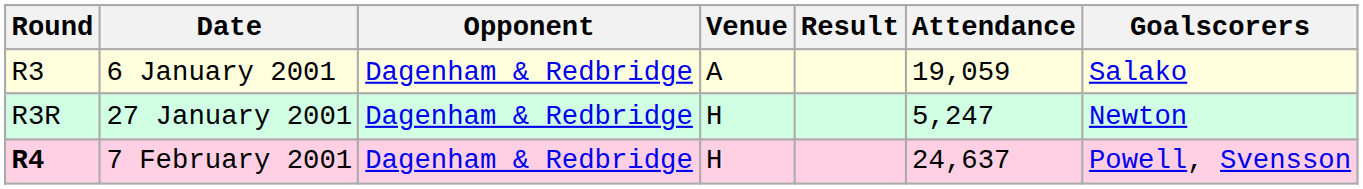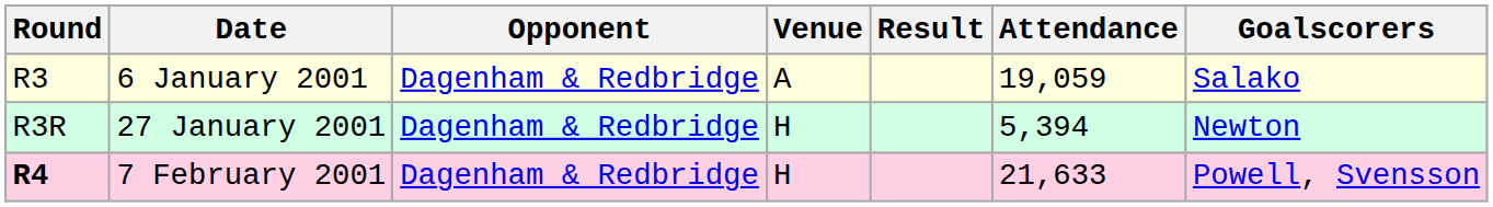27 January 2001 | Attendance: 5,247 -> 5,394
7 February 2001 | Attendance: 24,637 -> 21,633
